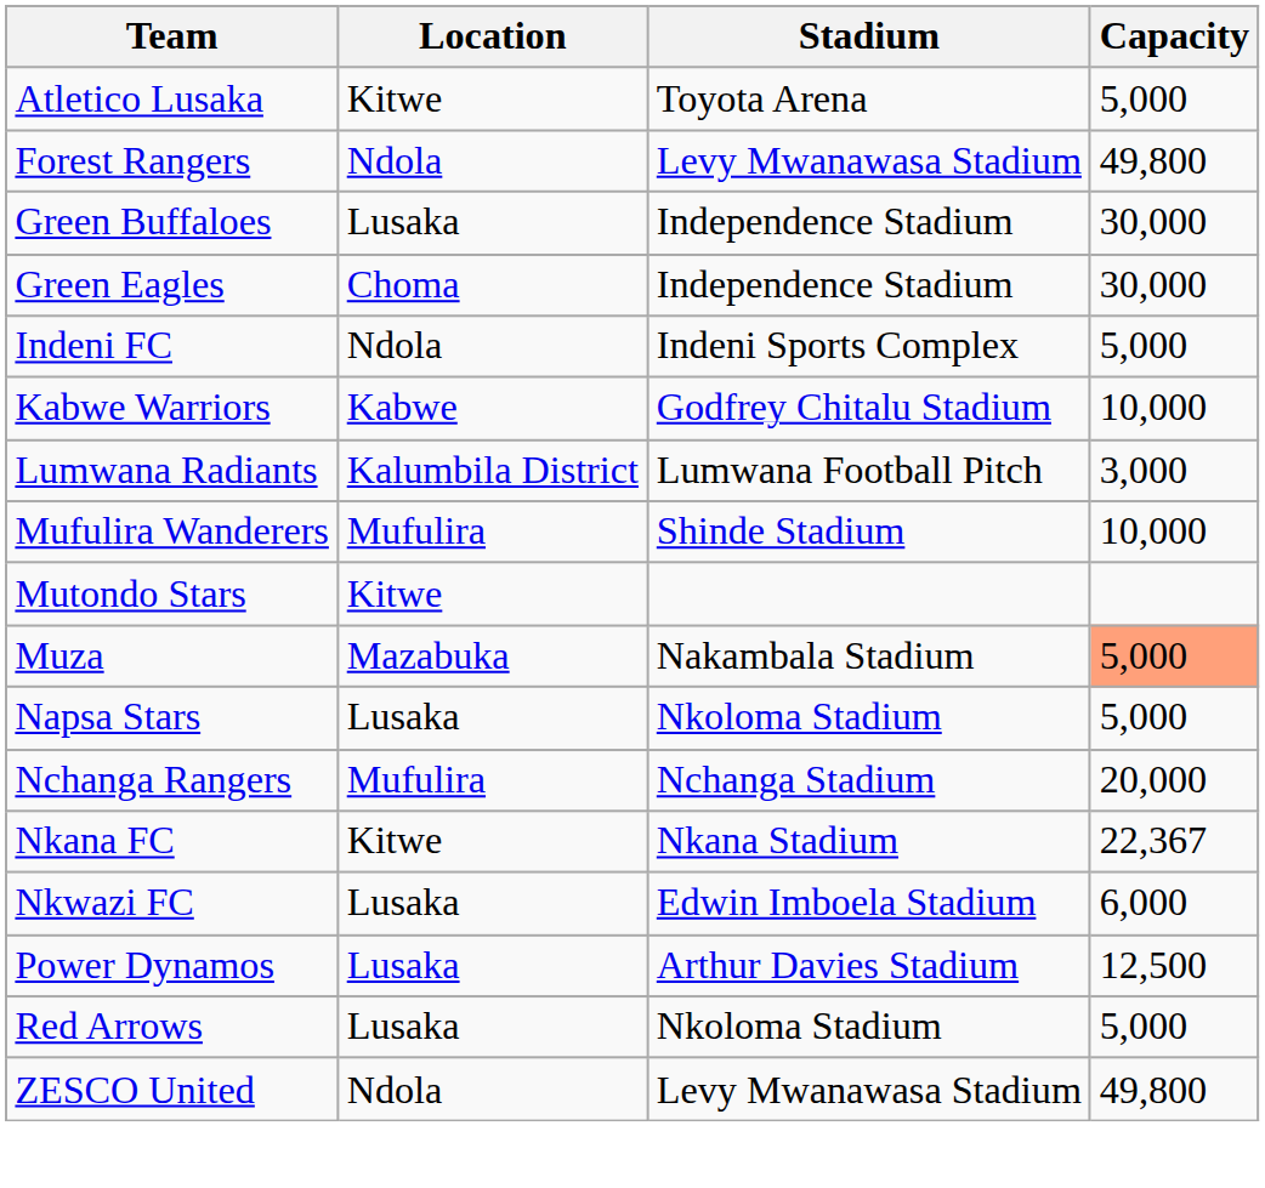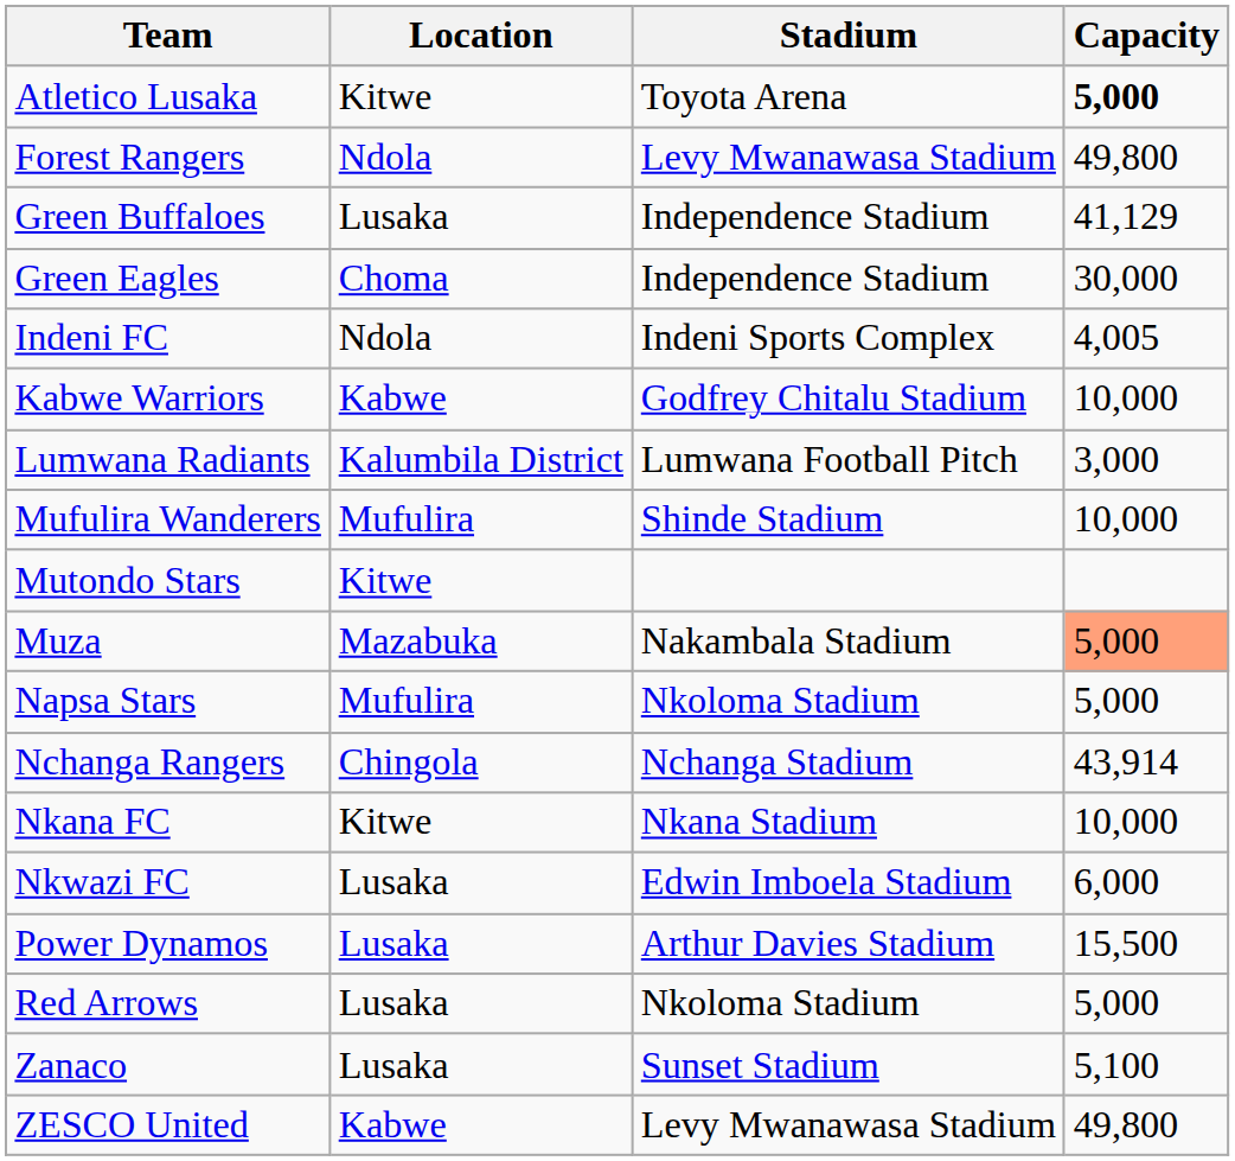Atletico Lusaka | Capacity: normal -> bold
Green Buffaloes | Capacity: 30,000 -> 41,129
Indeni FC | Capacity: 5,000 -> 4,005
Napsa Stars | Location: Lusaka -> Mufulira
Nchanga Rangers | Location: Mufulira -> Chingola
Nchanga Rangers | Capacity: 20,000 -> 43,914
Nkana FC | Capacity: 22,367 -> 10,000
Power Dynamos | Capacity: 12,500 -> 15,500
+ row: Zanaco | Lusaka | Sunset Stadium | 5,100
ZESCO United | Location: Ndola -> Kabwe
